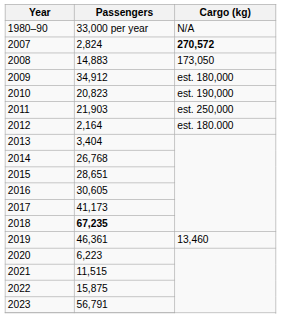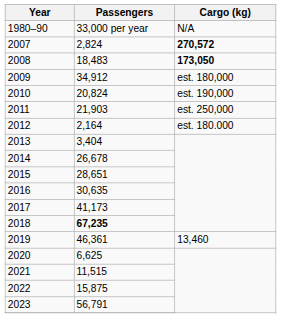2008 | Passengers: 14,883 -> 18,483
2008 | Cargo (kg): normal -> bold
2010 | Passengers: 20,823 -> 20,824
2014 | Passengers: 26,768 -> 26,678
2016 | Passengers: 30,605 -> 30,635
2020 | Passengers: 6,223 -> 6,625
